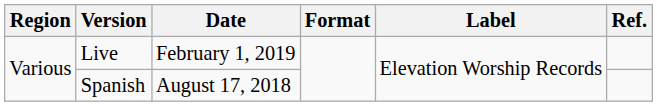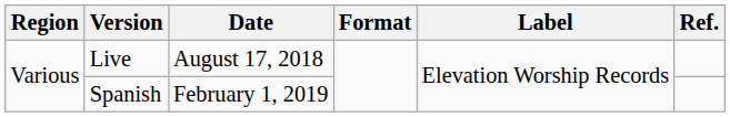Live | Date: February 1, 2019 -> August 17, 2018
Spanish | Date: August 17, 2018 -> February 1, 2019
